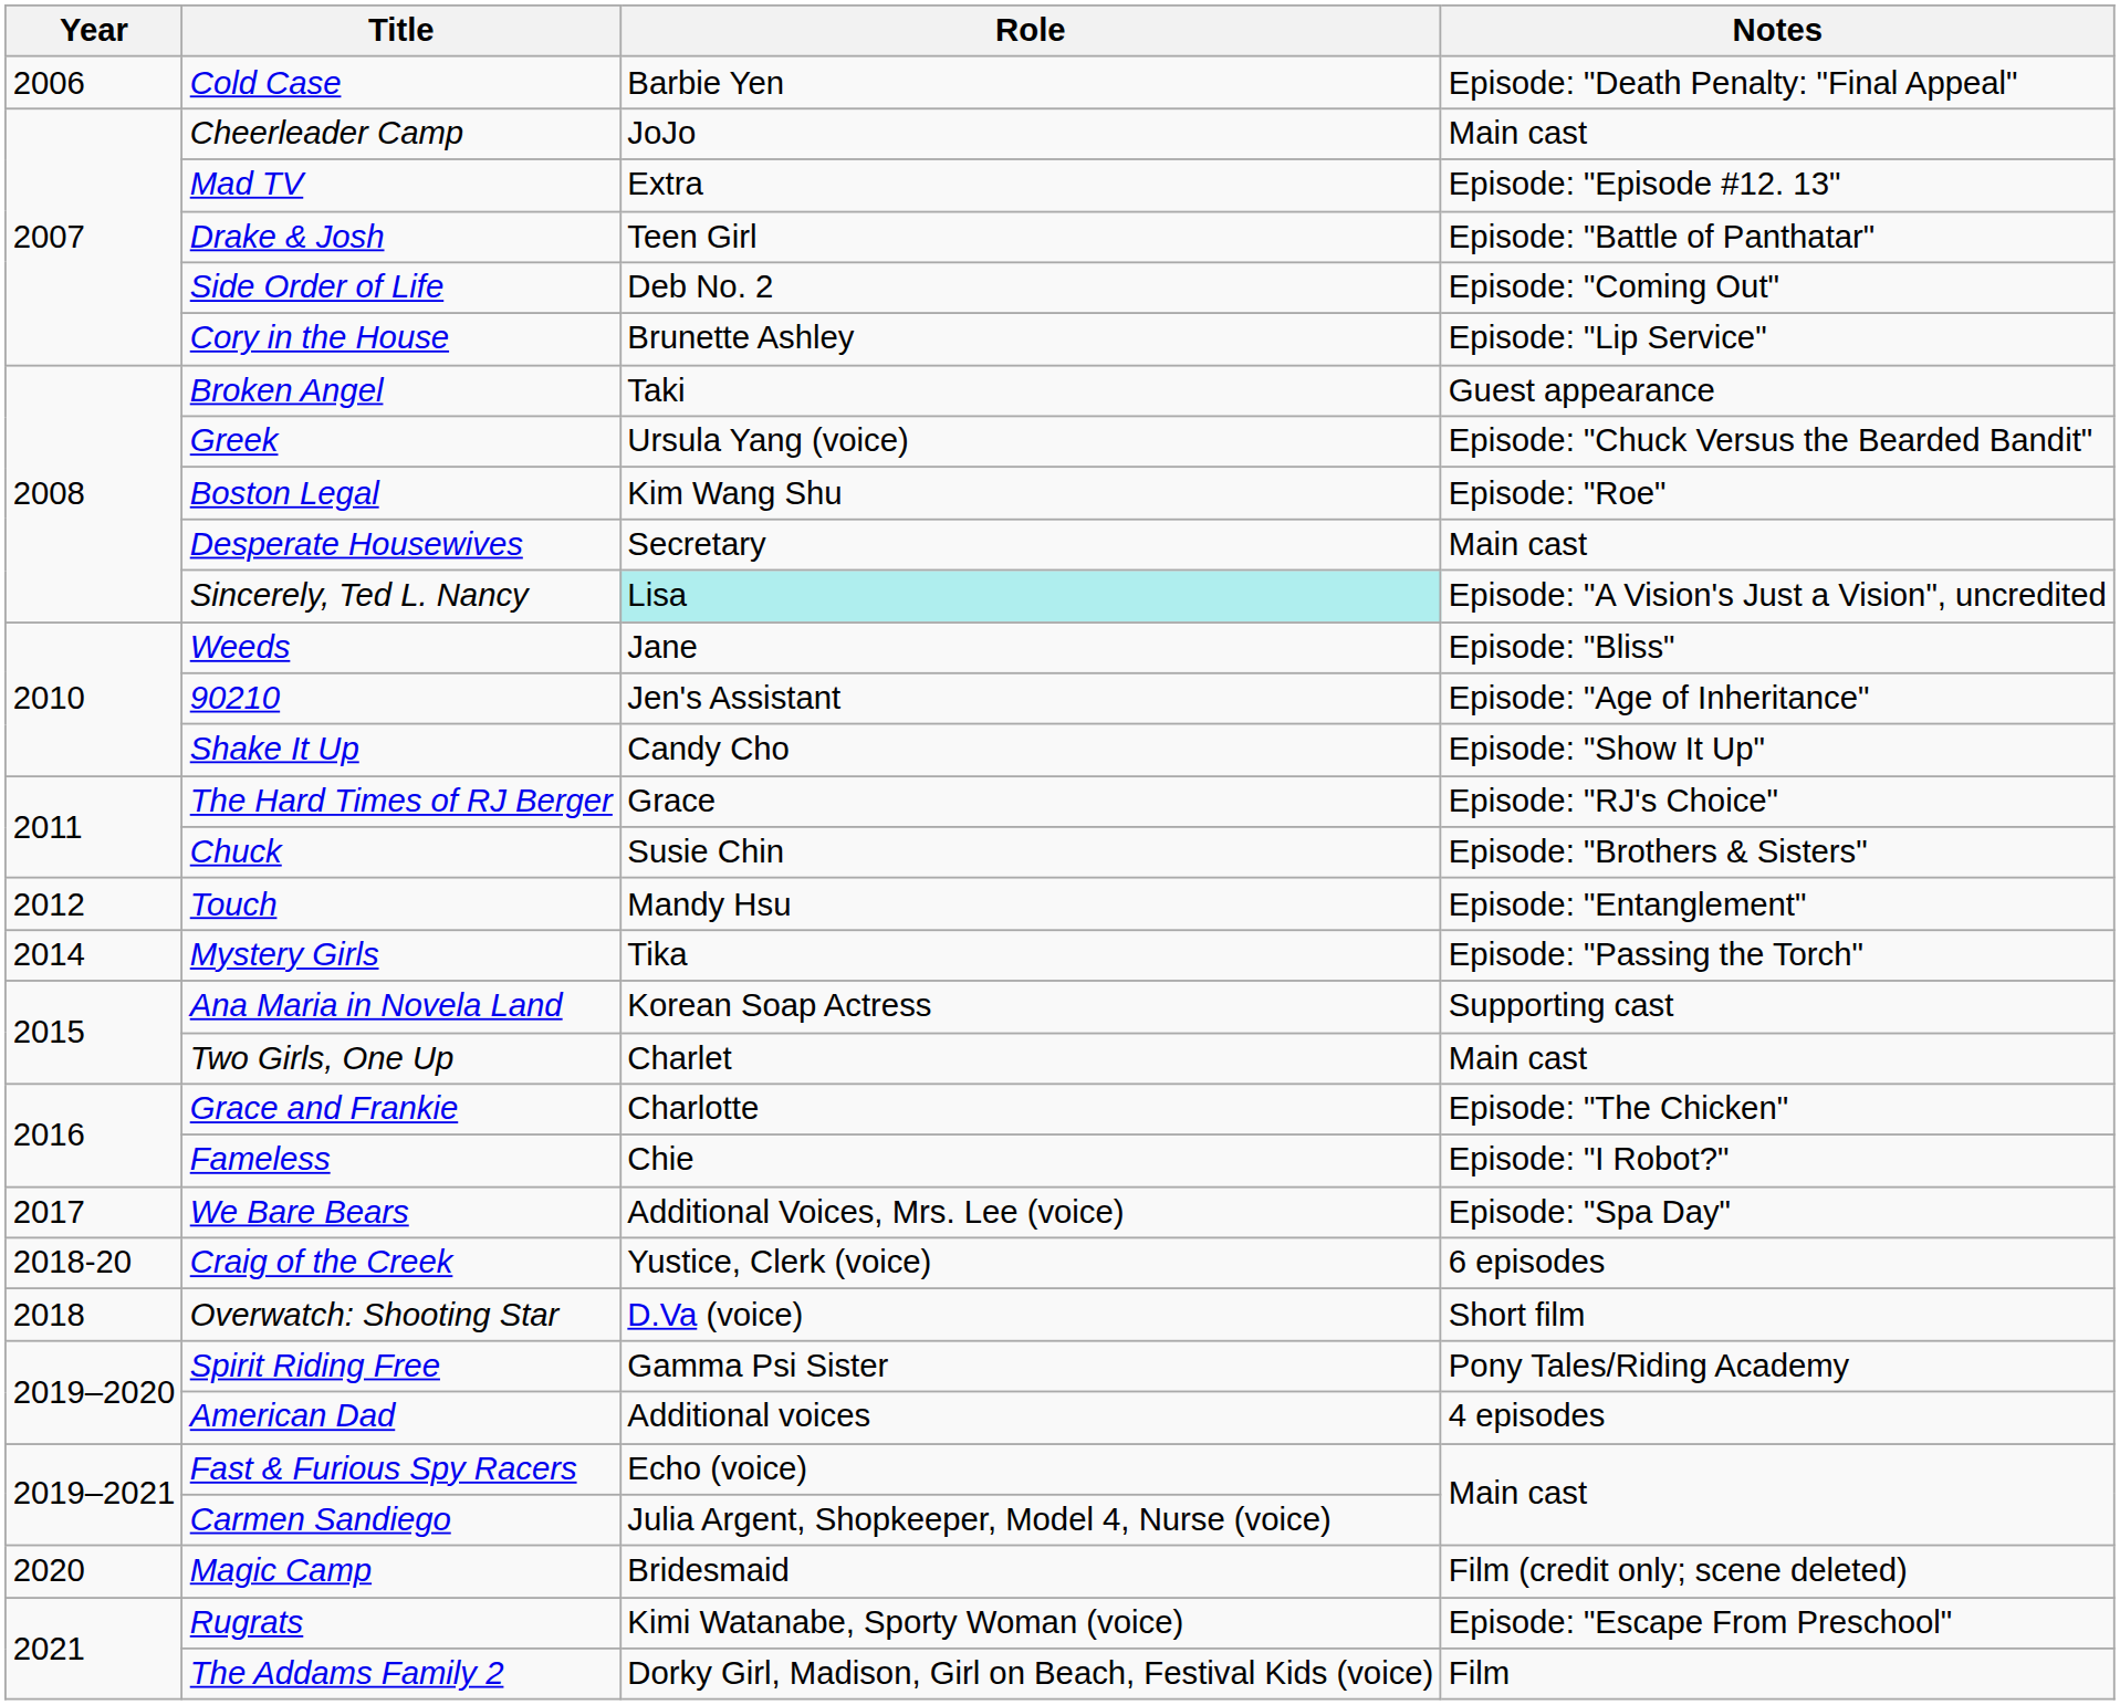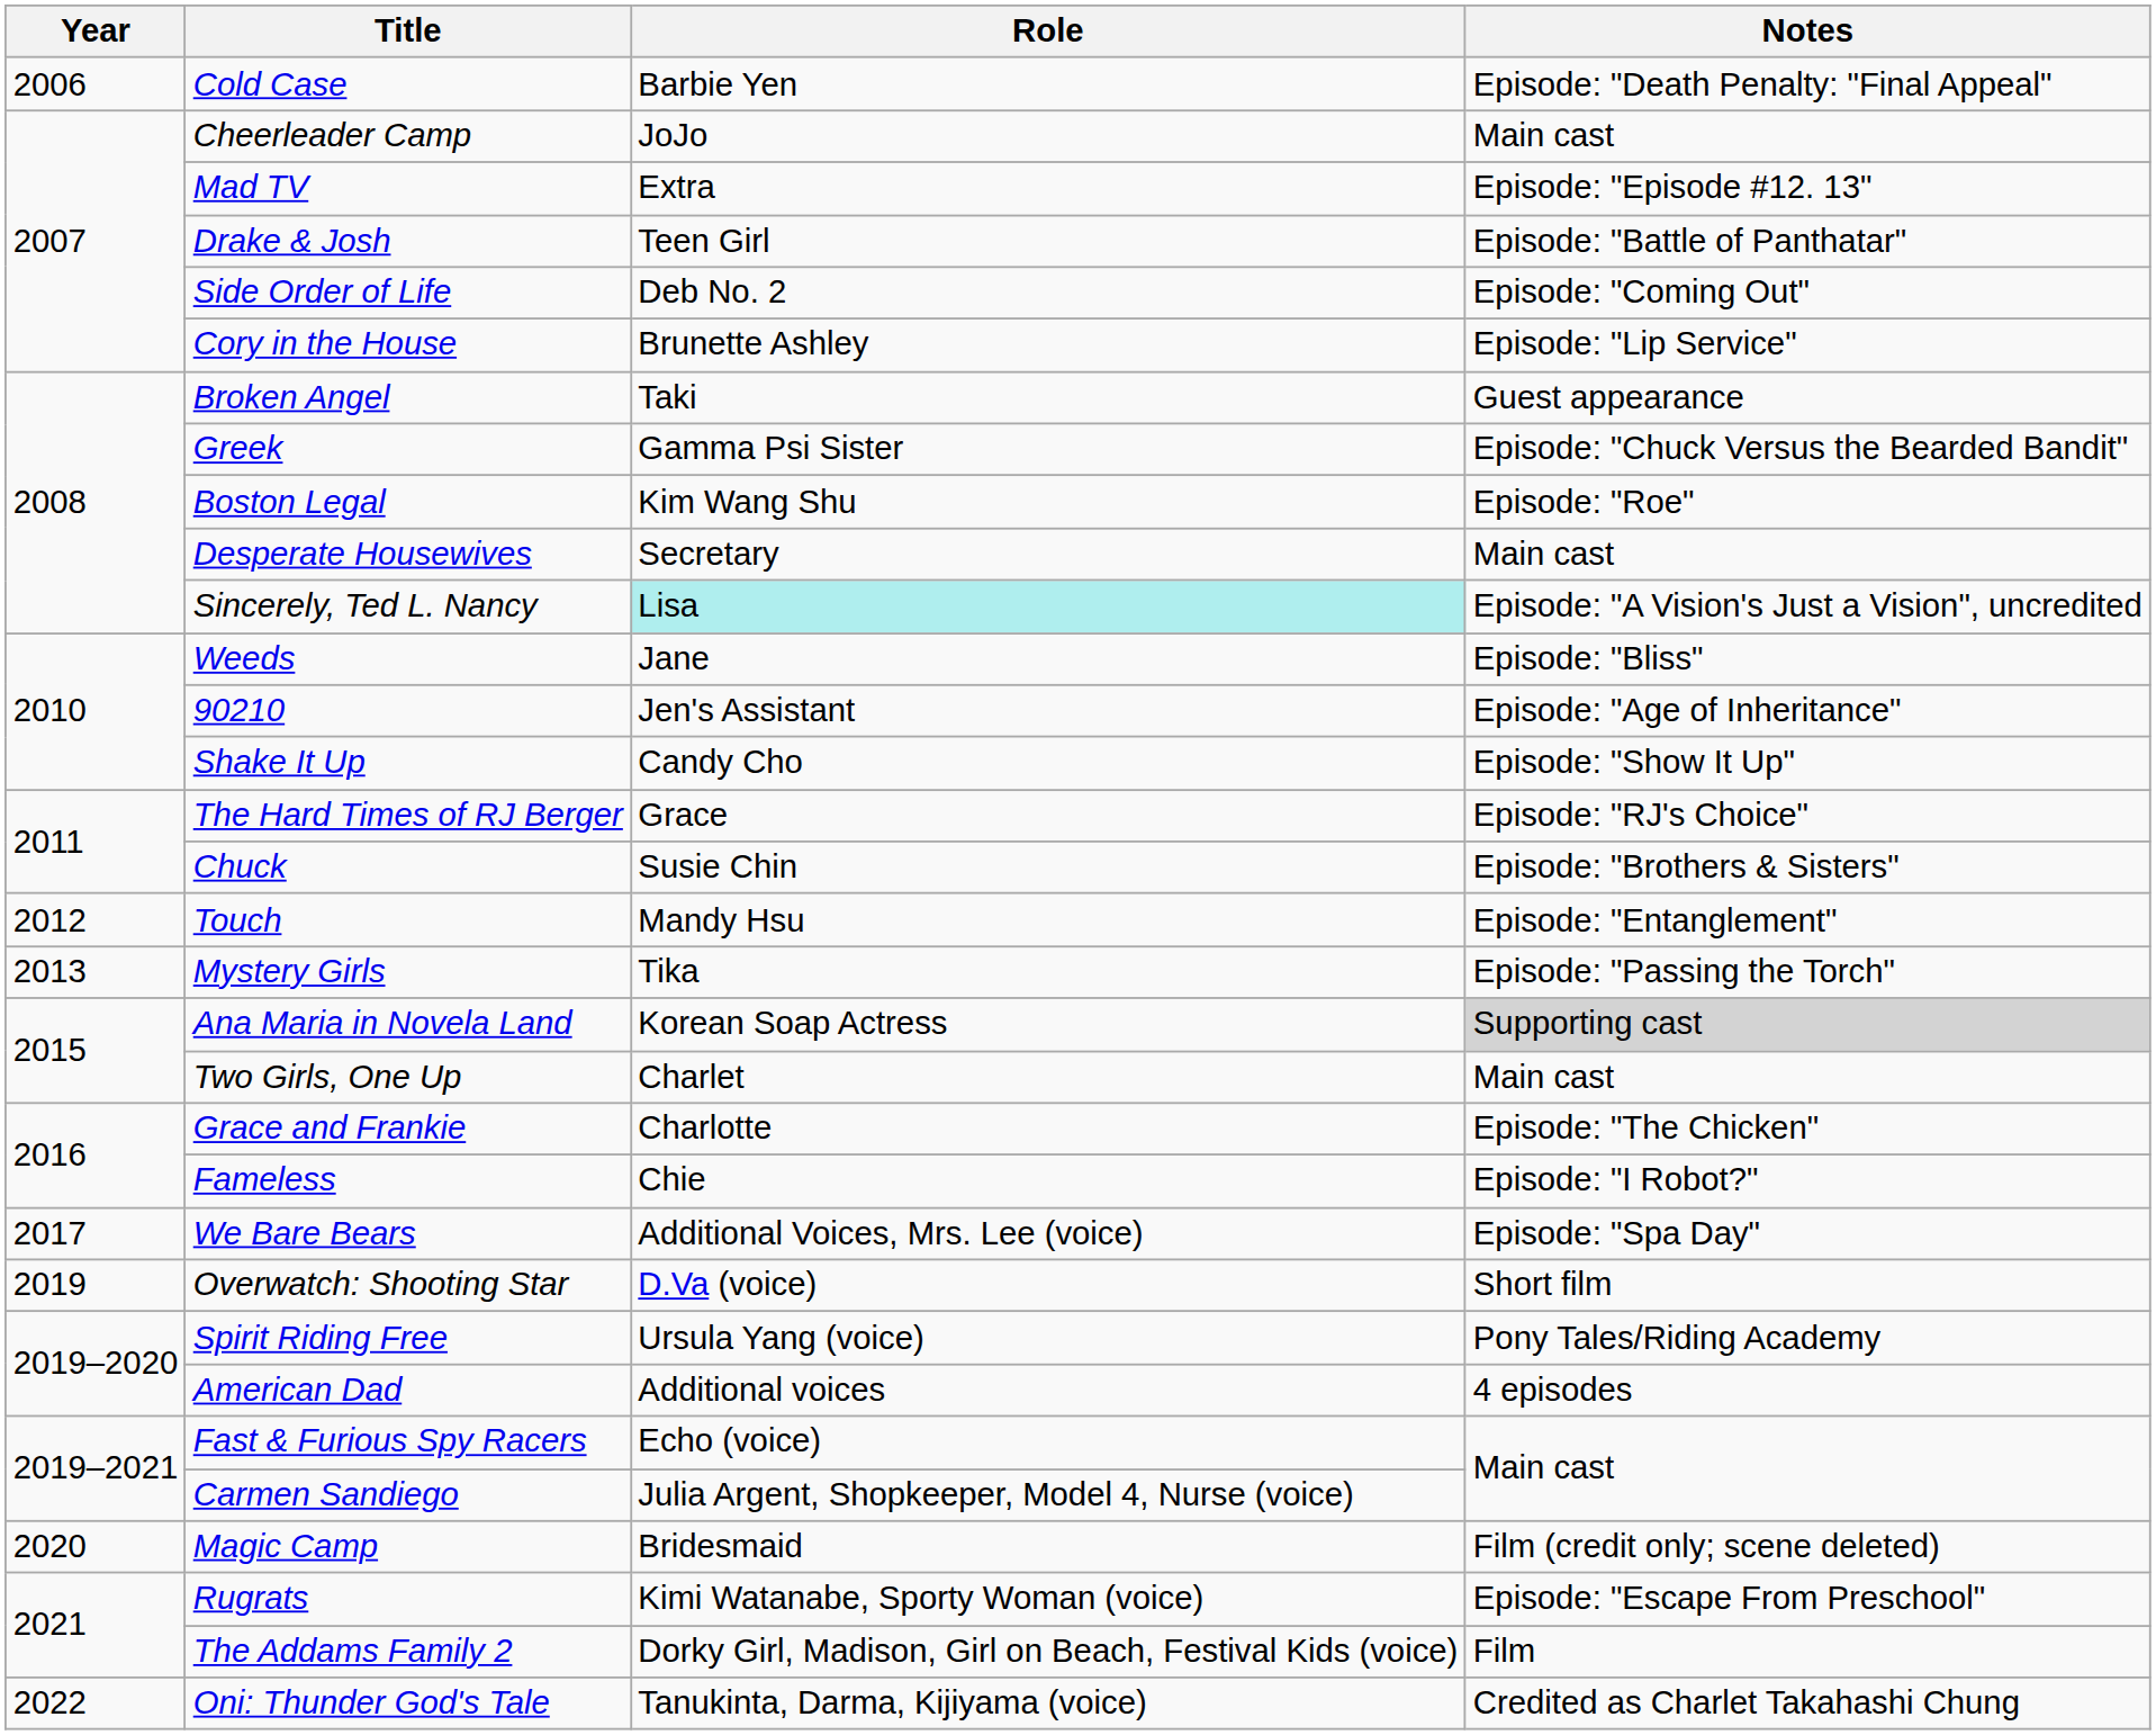Greek | Role: Ursula Yang (voice) -> Gamma Psi Sister
Mystery Girls | Year: 2014 -> 2013
Ana Maria in Novela Land | Notes: no background -> lightgrey background
- row: 2018-20 | Craig of the Creek | Yustice, Clerk (voice) | 6 episodes
Overwatch: Shooting Star | Year: 2018 -> 2019
Spirit Riding Free | Role: Gamma Psi Sister -> Ursula Yang (voice)
+ row: 2022 | Oni: Thunder God's Tale | Tanukinta, Darma, Kijiyama (voice) | Credited as Charlet Takahashi Chung
